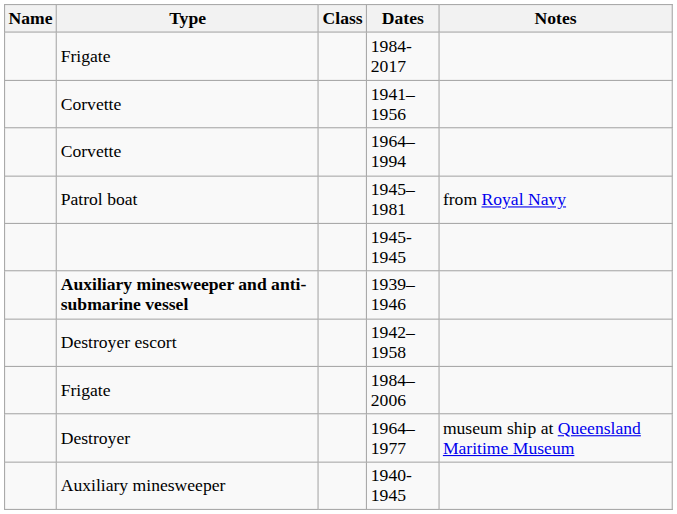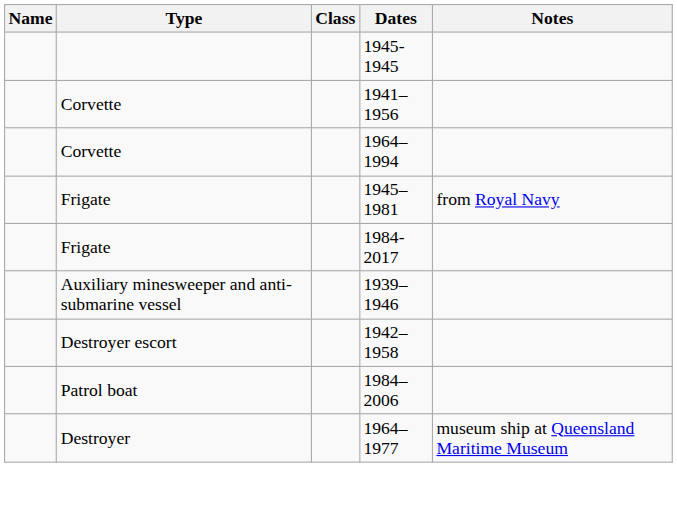rows swapped: 1984-2017 <-> 1945-1945
1945–1981 | Type: Patrol boat -> Frigate
1939–1946 | Type: bold -> normal
1984–2006 | Type: Frigate -> Patrol boat
- row: Auxiliary minesweeper | 1940-1945
